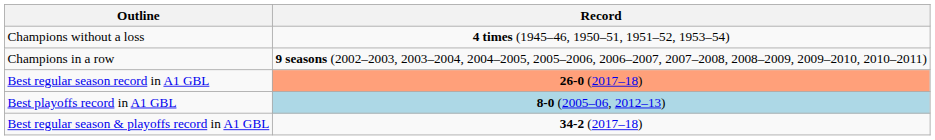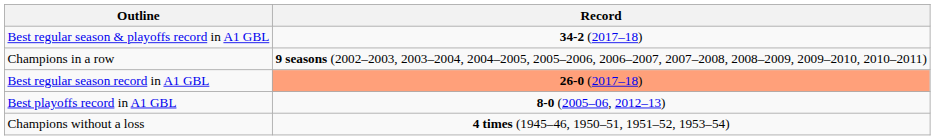rows swapped: Champions without a loss <-> Best regular season & playoffs record in A1 GBL
Best playoffs record in A1 GBL | Record: lightblue background -> no background
